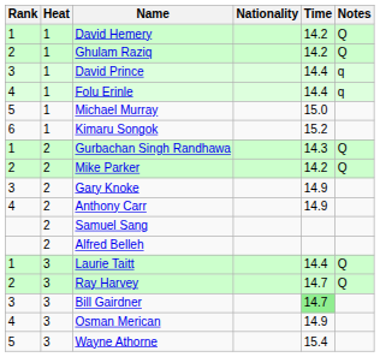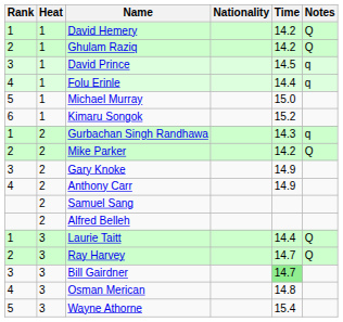David Prince | Time: 14.4 -> 14.5
Gurbachan Singh Randhawa | Notes: Q -> q
Osman Merican | Time: 14.9 -> 14.8
